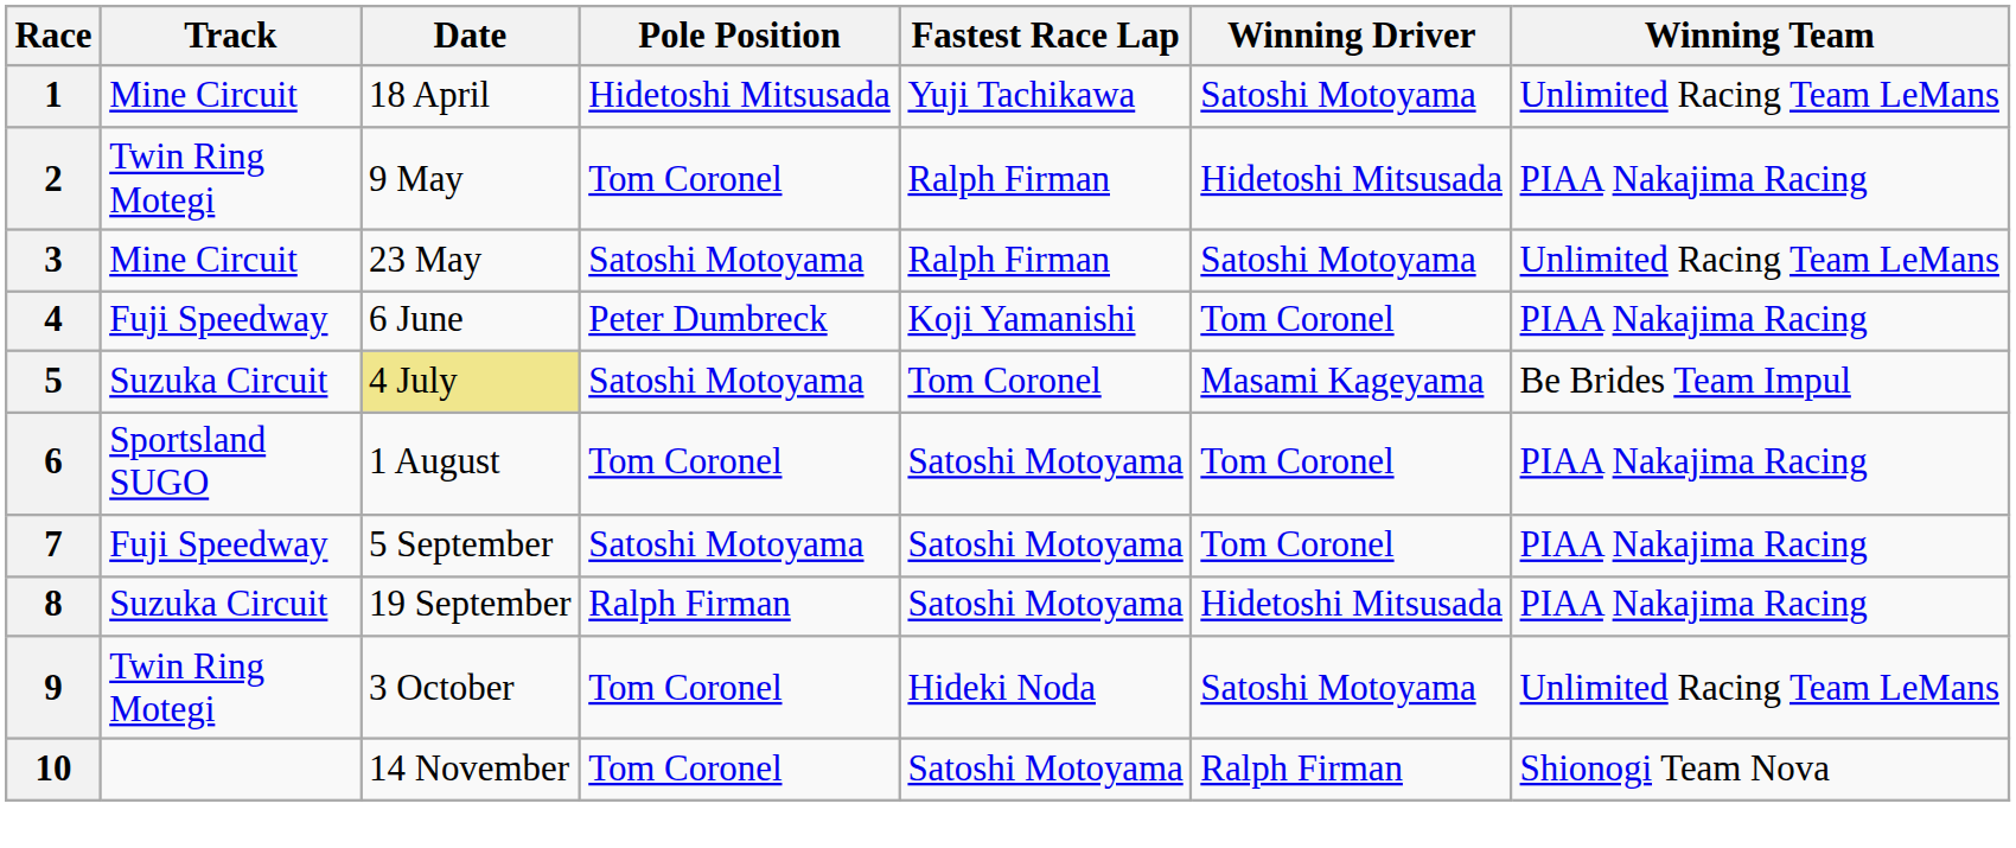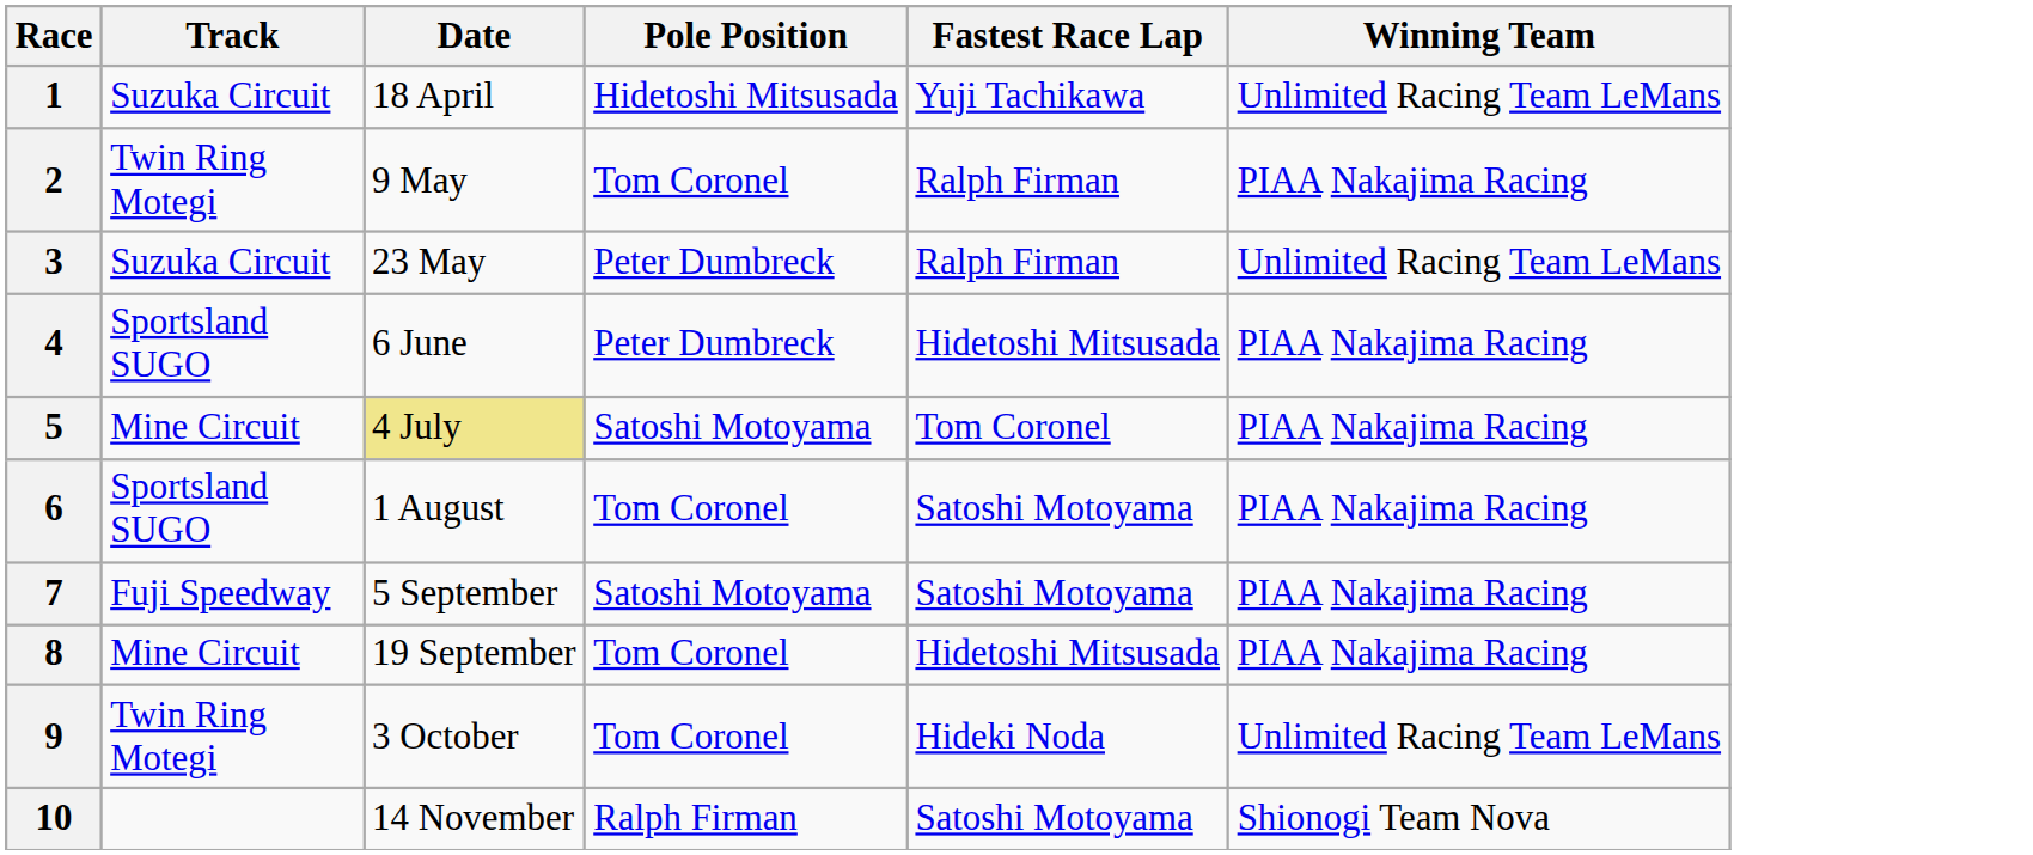- column: Winning Driver | Satoshi Motoyama | Hidetoshi Mitsusada | Satoshi Motoyama | Tom Coronel | Masami Kageyama | Tom Coronel | Tom Coronel | Hidetoshi Mitsusada | Satoshi Motoyama | Ralph Firman
1 | Track: Mine Circuit -> Suzuka Circuit
3 | Track: Mine Circuit -> Suzuka Circuit
3 | Pole Position: Satoshi Motoyama -> Peter Dumbreck
4 | Track: Fuji Speedway -> Sportsland SUGO
4 | Fastest Race Lap: Koji Yamanishi -> Hidetoshi Mitsusada
5 | Track: Suzuka Circuit -> Mine Circuit
5 | Winning Team: Be Brides Team Impul -> PIAA Nakajima Racing
8 | Track: Suzuka Circuit -> Mine Circuit
8 | Pole Position: Ralph Firman -> Tom Coronel
8 | Fastest Race Lap: Satoshi Motoyama -> Hidetoshi Mitsusada
10 | Pole Position: Tom Coronel -> Ralph Firman
